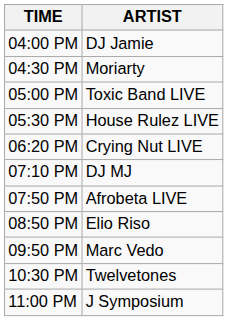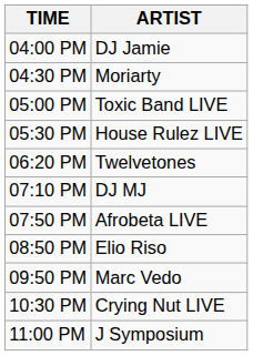06:20 PM | ARTIST: Crying Nut LIVE -> Twelvetones
10:30 PM | ARTIST: Twelvetones -> Crying Nut LIVE
